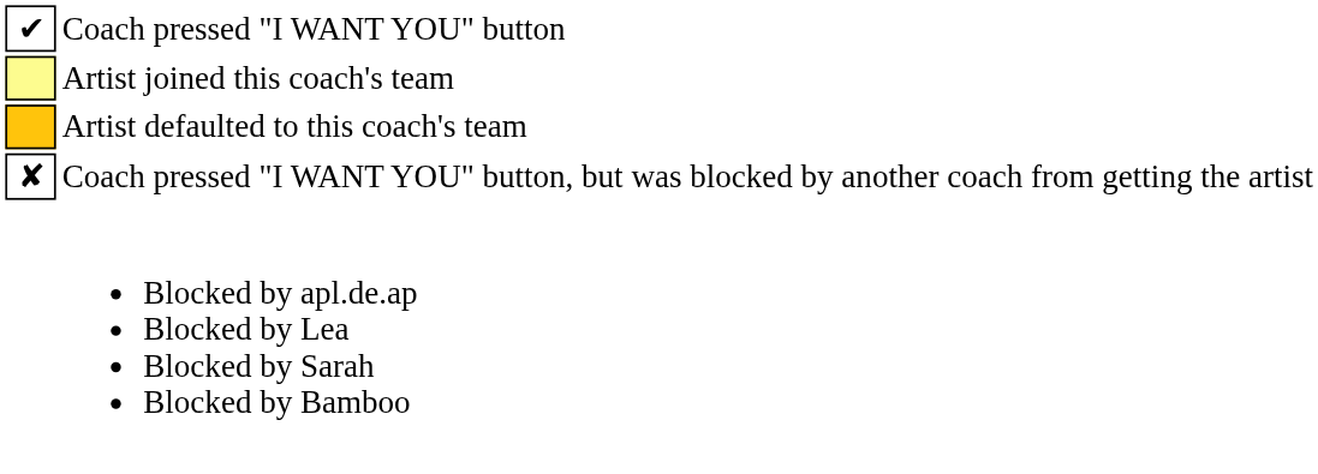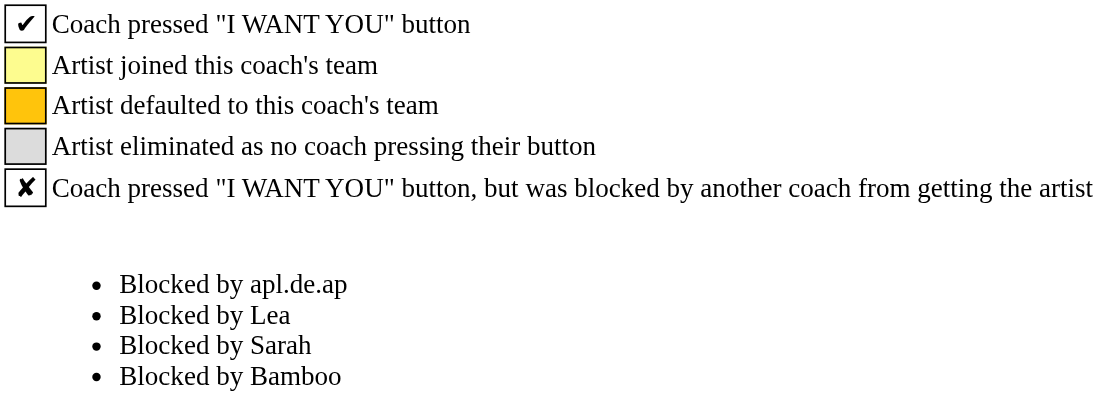+ row: Artist eliminated as no coach pressing their button
